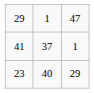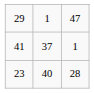23 | column 3: 29 -> 28
